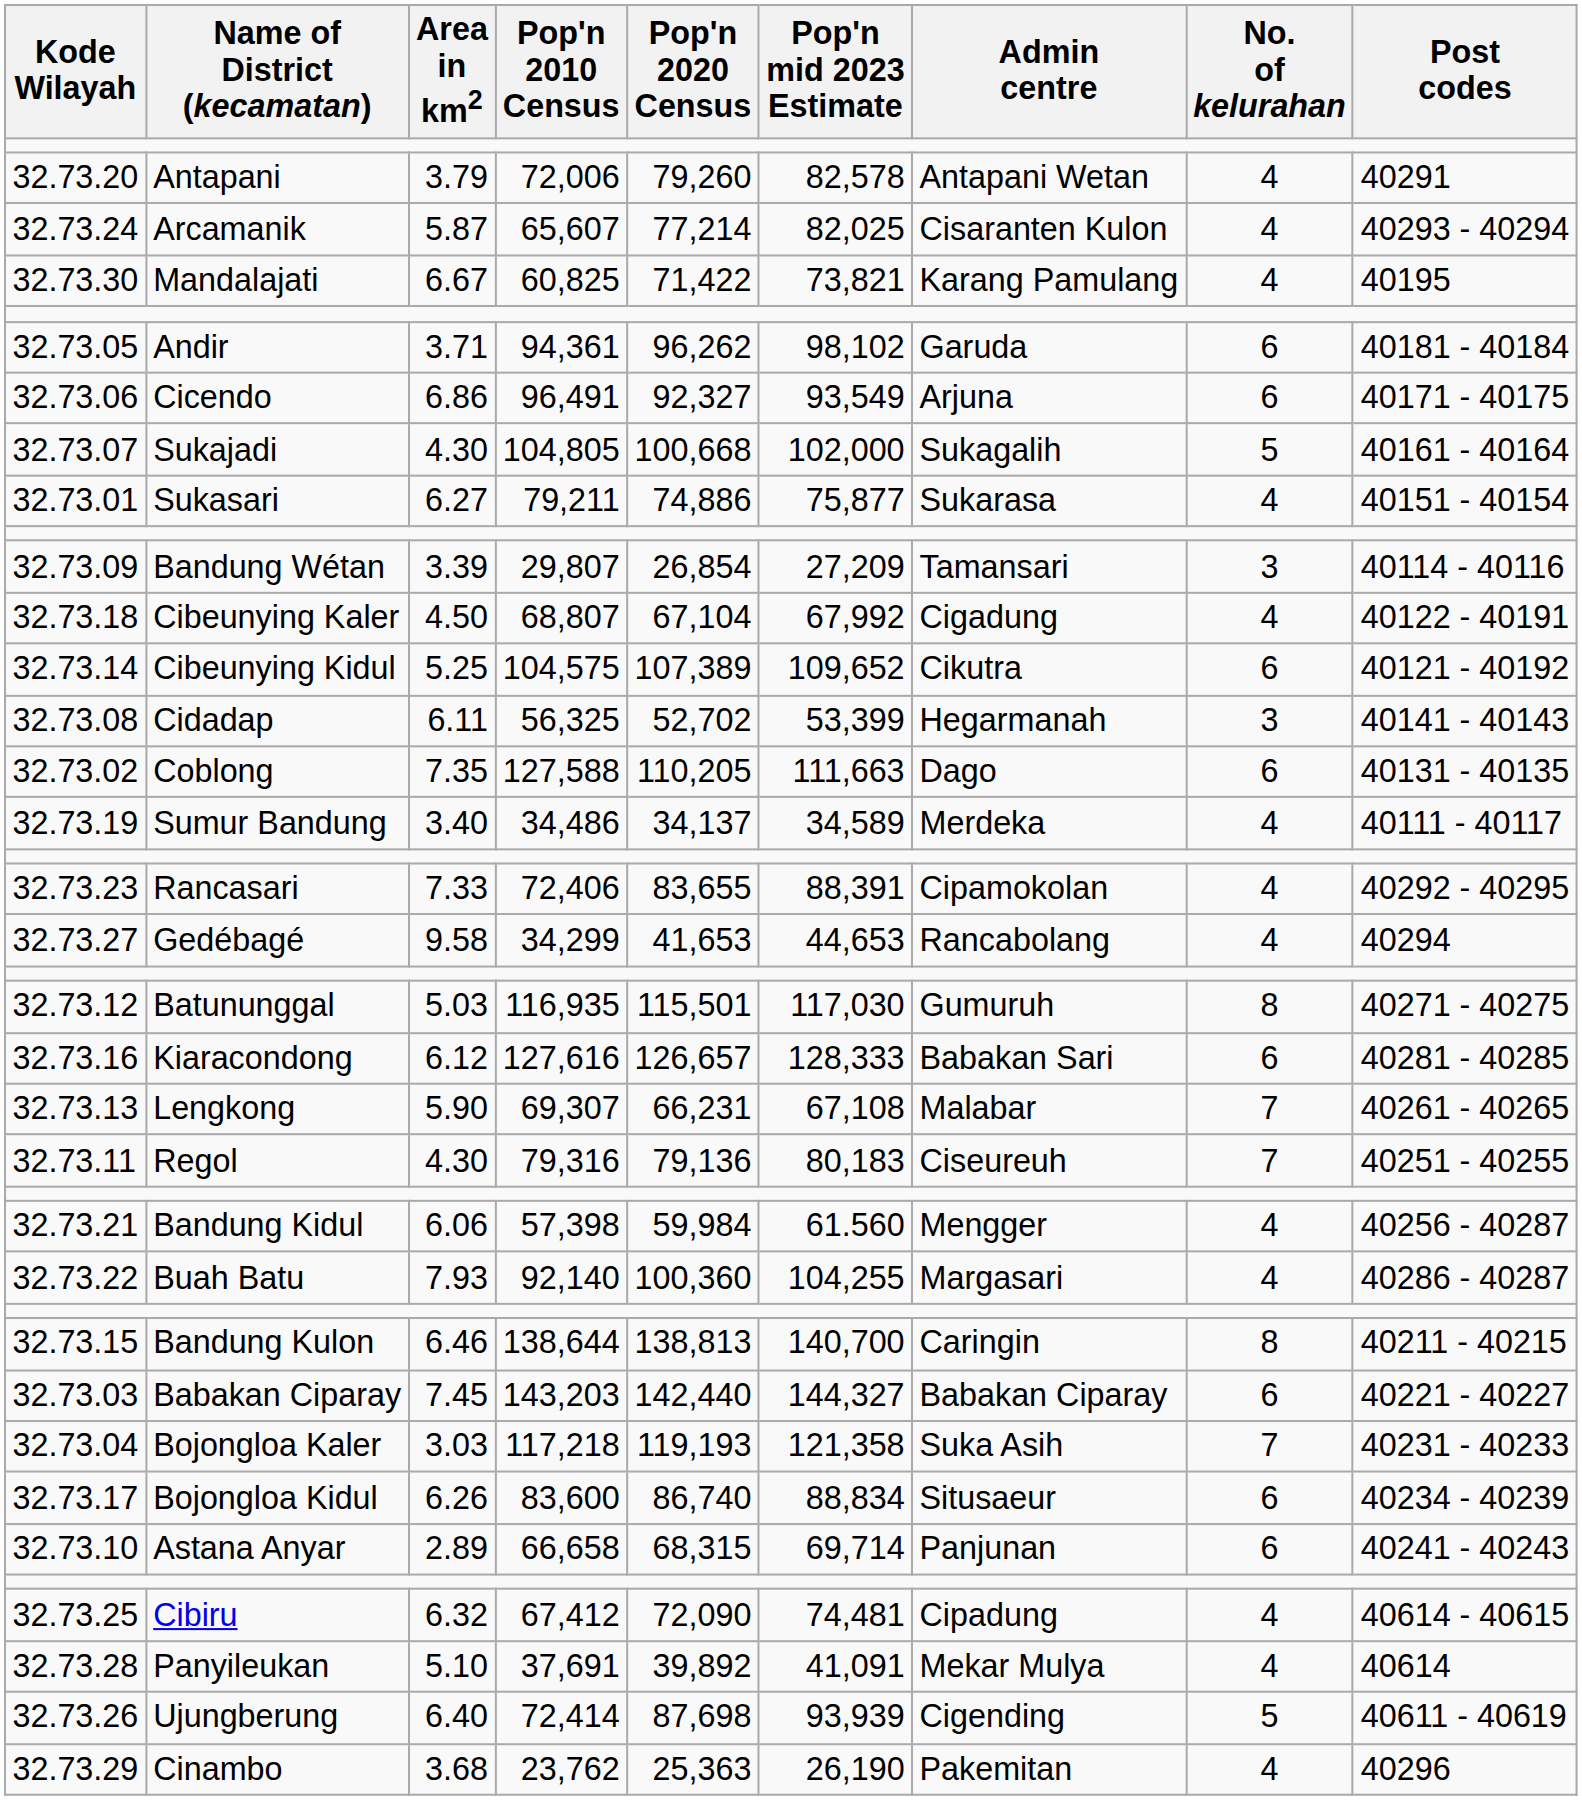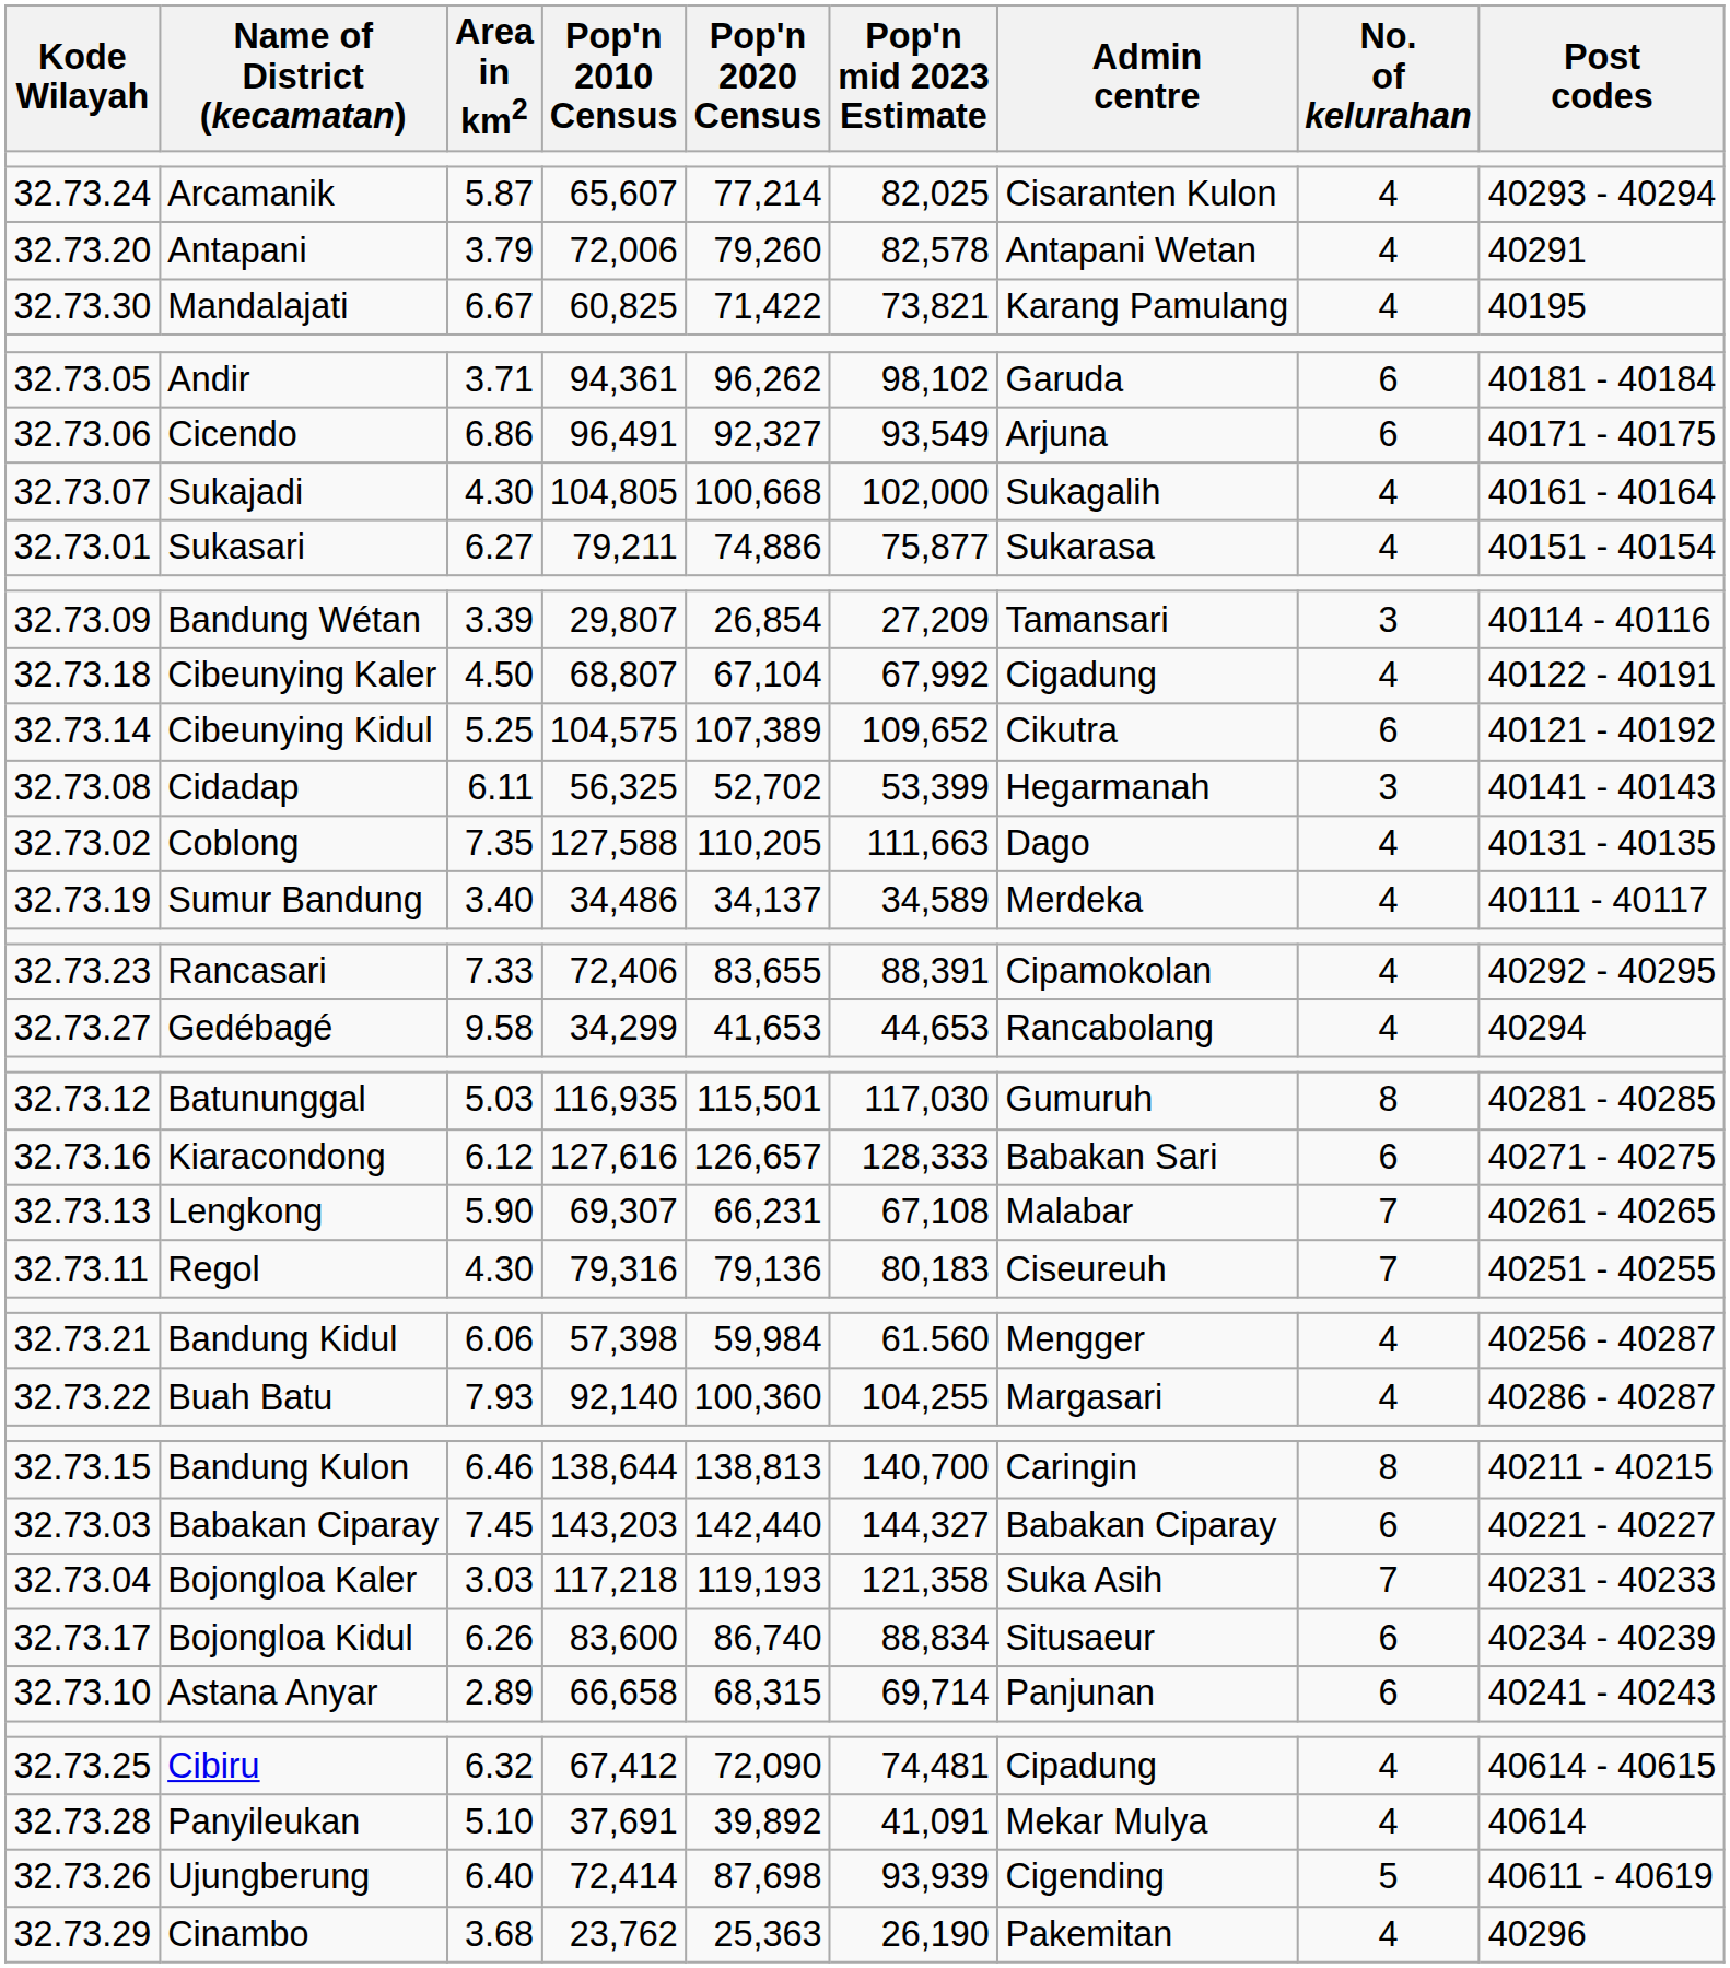rows swapped: 32.73.24 <-> 32.73.20
32.73.07 | No. of kelurahan: 5 -> 4
32.73.02 | No. of kelurahan: 6 -> 4
32.73.12 | Post codes: 40271 - 40275 -> 40281 - 40285
32.73.16 | Post codes: 40281 - 40285 -> 40271 - 40275
